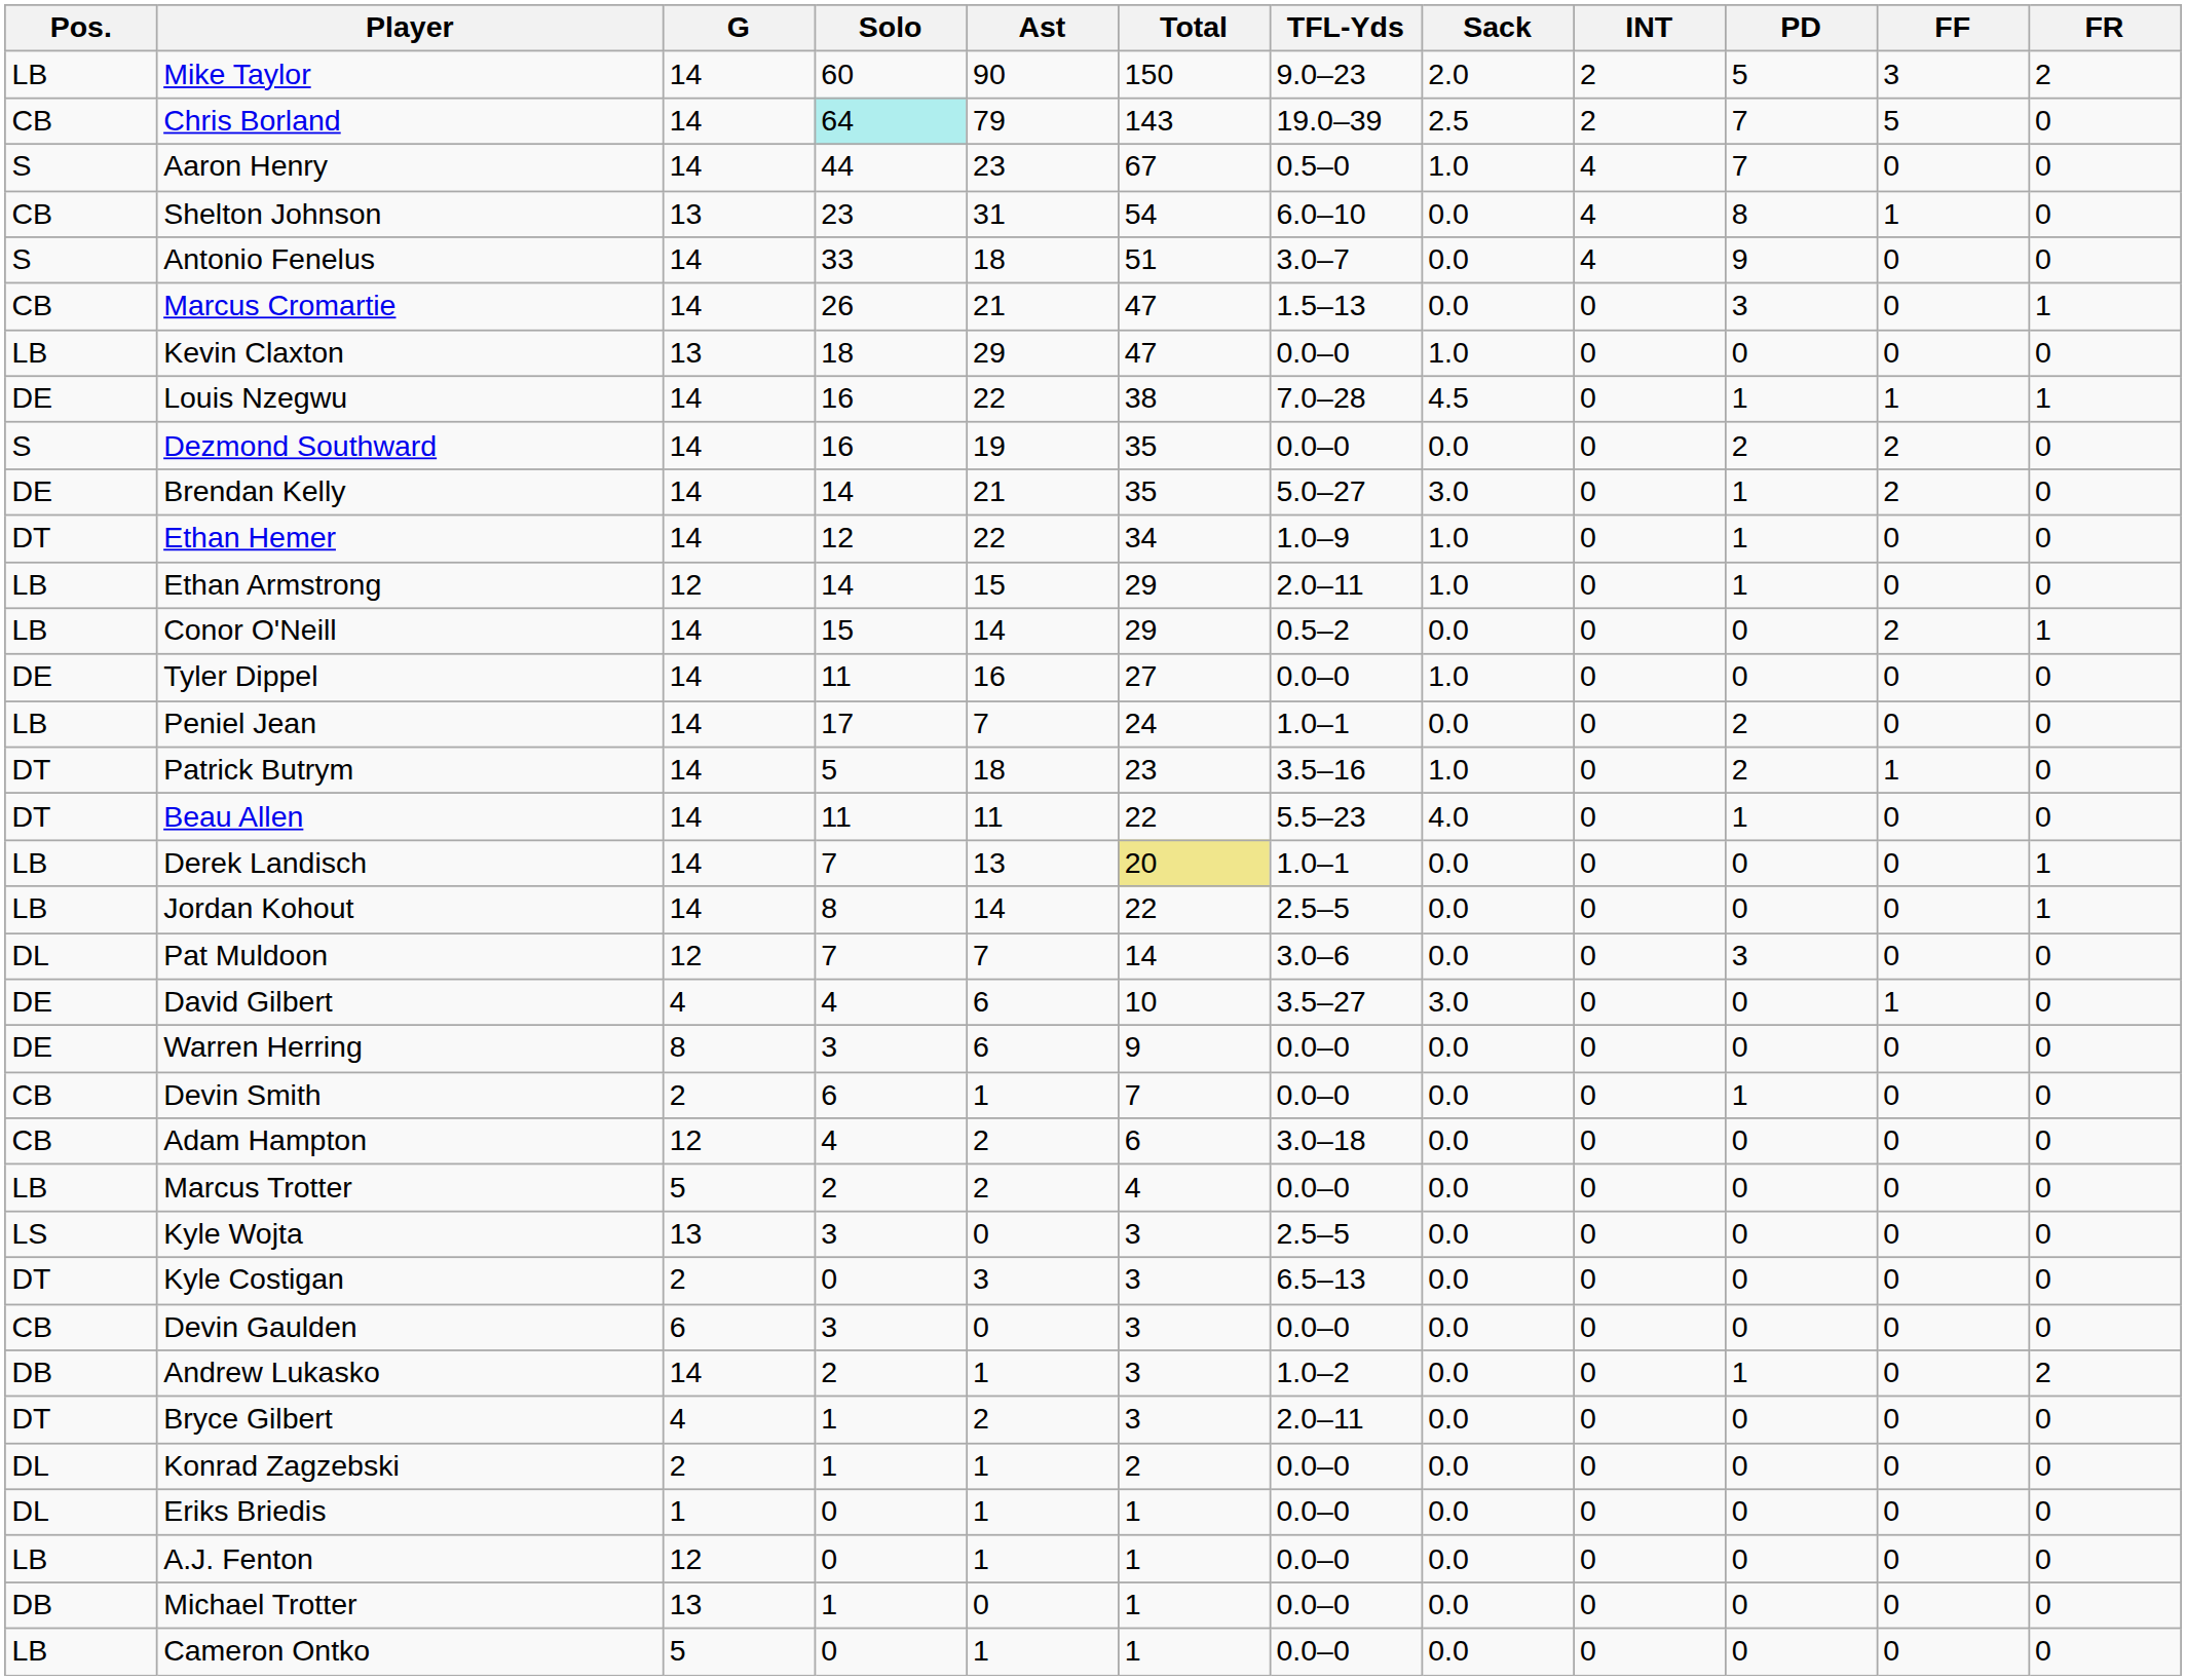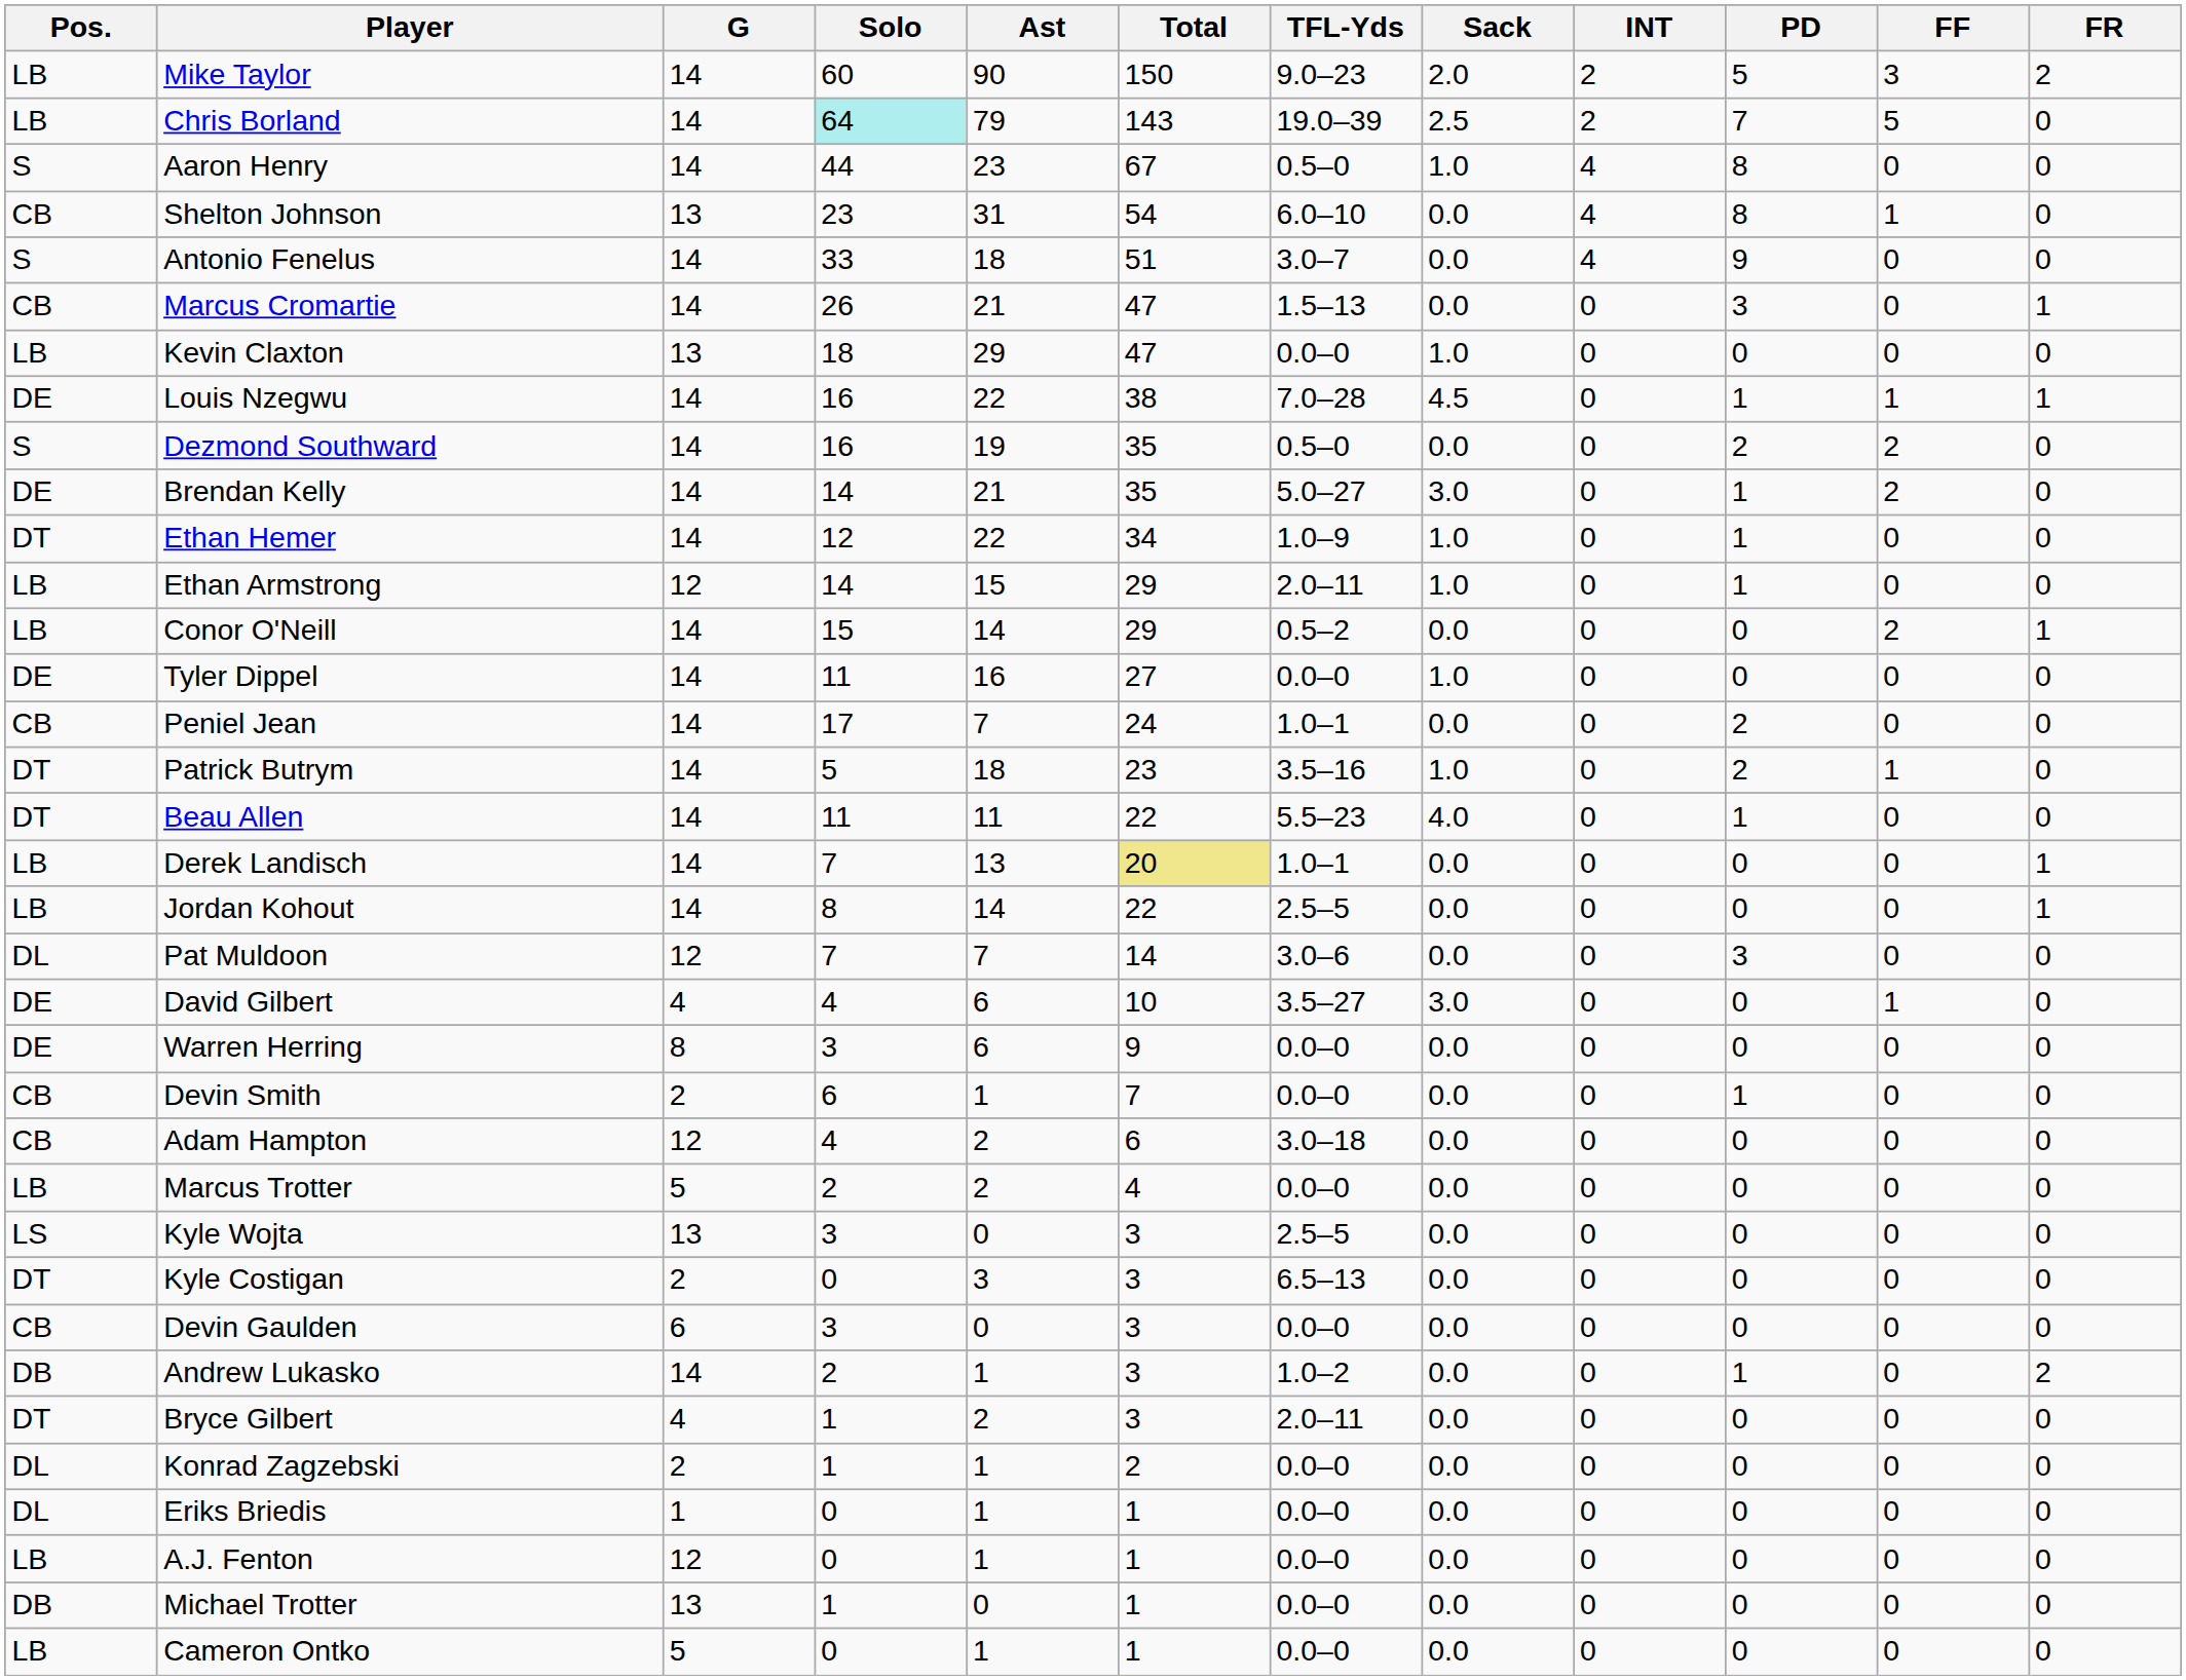Chris Borland | Pos.: CB -> LB
Aaron Henry | PD: 7 -> 8
Dezmond Southward | TFL-Yds: 0.0–0 -> 0.5–0
Peniel Jean | Pos.: LB -> CB
